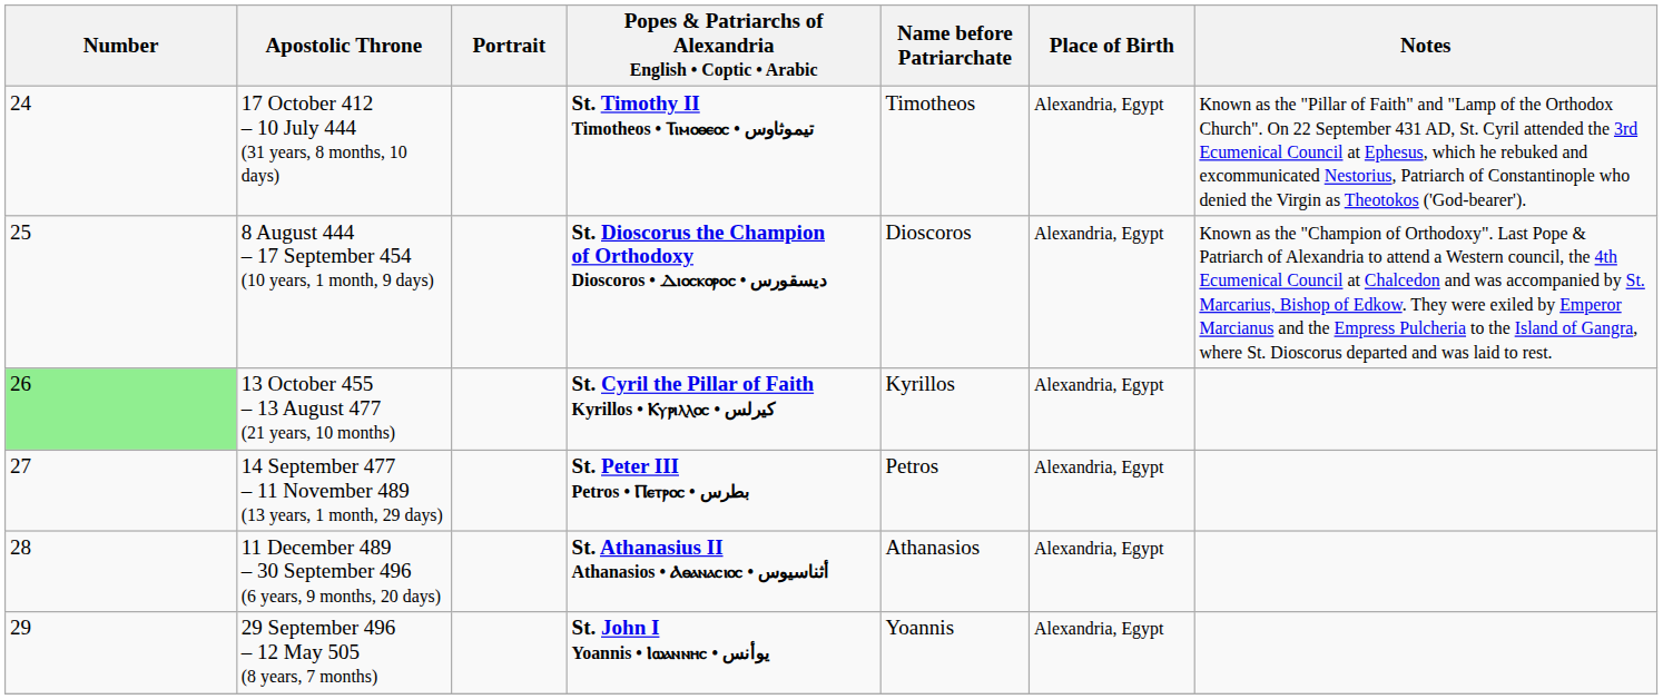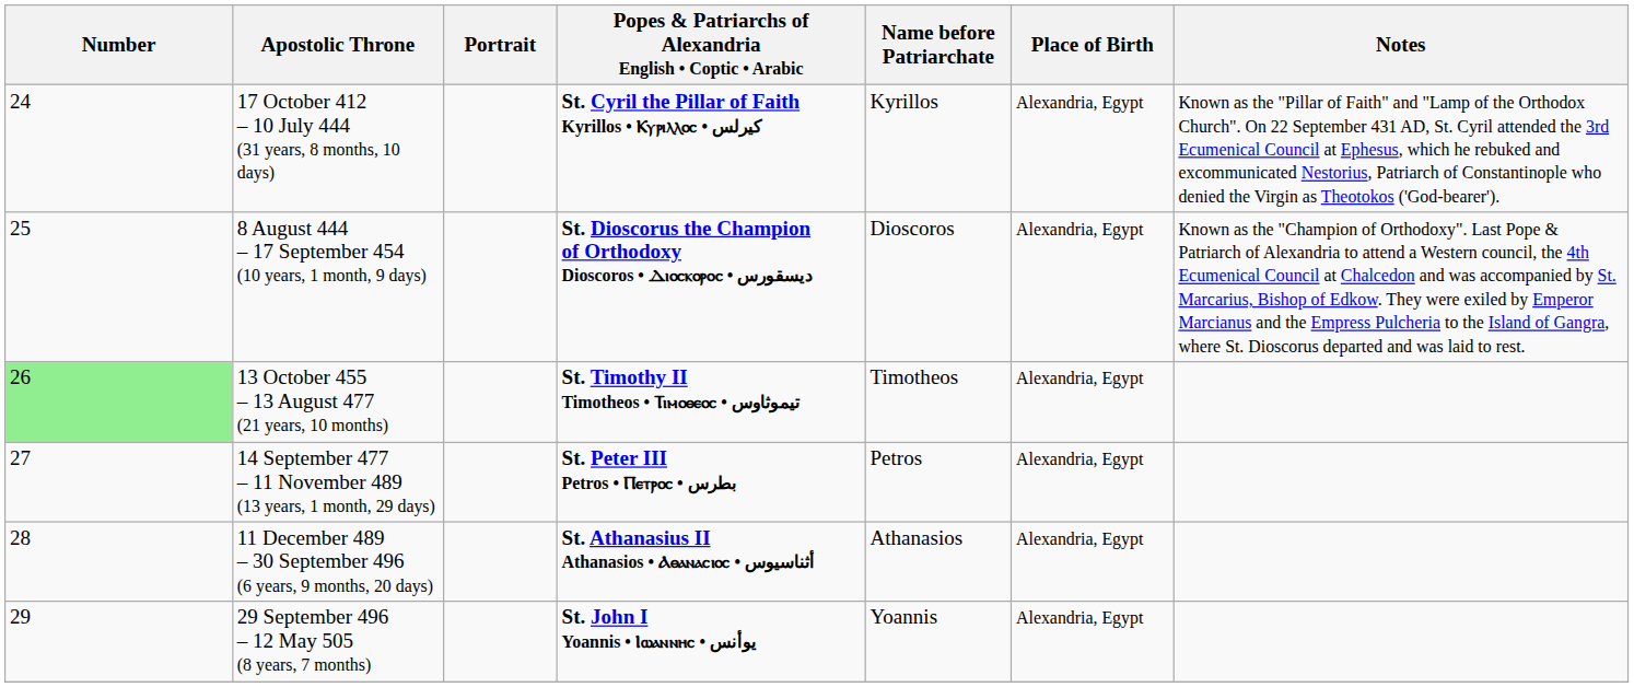17 October 412 – 10 July 444 (31 years, 8 months, 10 days) | Popes & Patriarchs of Alexandria English • Coptic • Arabic: St. Timothy II Timotheos • Ⲧⲓⲙⲟⲑⲉⲟⲥ • تيموثاوس -> St. Cyril the Pillar of Faith Kyrillos • Ⲕⲩⲣⲓⲗⲗⲟⲥ • كيرلس
17 October 412 – 10 July 444 (31 years, 8 months, 10 days) | Name before Patriarchate: Timotheos -> Kyrillos
13 October 455 – 13 August 477 (21 years, 10 months) | Popes & Patriarchs of Alexandria English • Coptic • Arabic: St. Cyril the Pillar of Faith Kyrillos • Ⲕⲩⲣⲓⲗⲗⲟⲥ • كيرلس -> St. Timothy II Timotheos • Ⲧⲓⲙⲟⲑⲉⲟⲥ • تيموثاوس
13 October 455 – 13 August 477 (21 years, 10 months) | Name before Patriarchate: Kyrillos -> Timotheos
